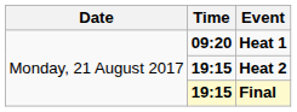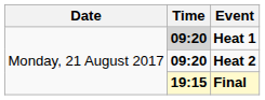Heat 1 | Time: no background -> lightgrey background
Heat 2 | Time: 19:15 -> 09:20
